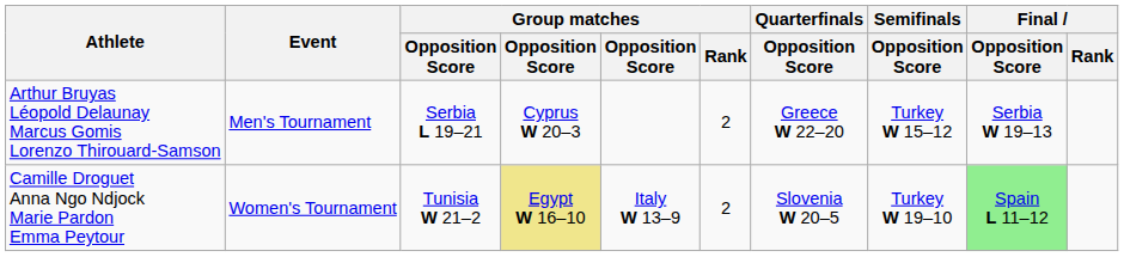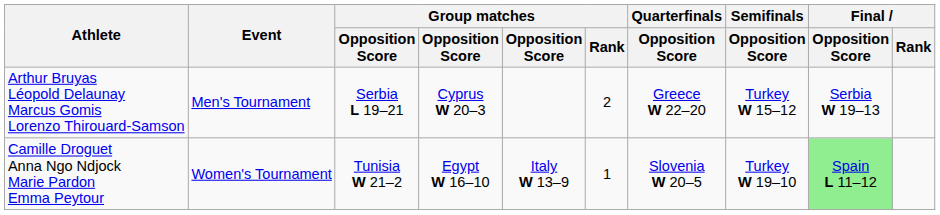Camille Droguet Anna Ngo Ndjock Marie Pardon Emma Peytour | column 4: khaki background -> no background
Camille Droguet Anna Ngo Ndjock Marie Pardon Emma Peytour | Group matches / Rank: 2 -> 1
